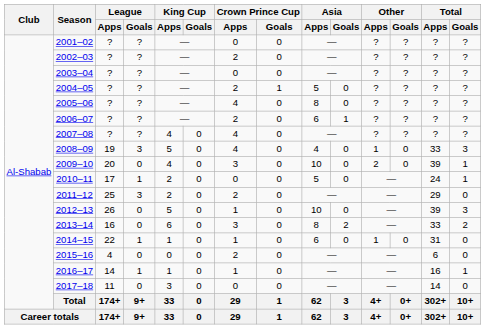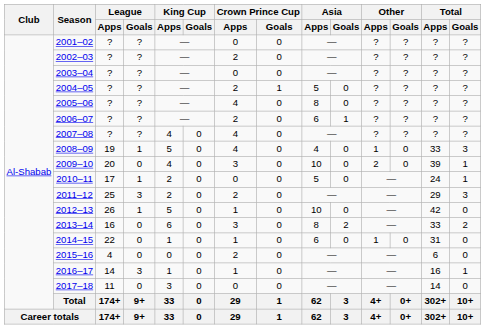2008–09 | League / Goals: 3 -> 1
2011–12 | Total / Goals: 0 -> 3
2012–13 | League / Goals: 0 -> 1
2012–13 | Total / Apps: 39 -> 42
2012–13 | Total / Goals: 3 -> 0
2014–15 | League / Goals: 1 -> 0
2016–17 | League / Goals: 1 -> 3
